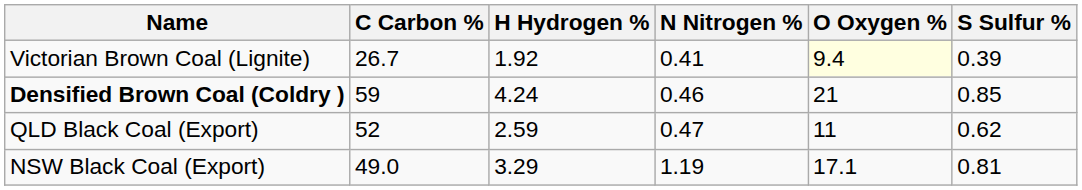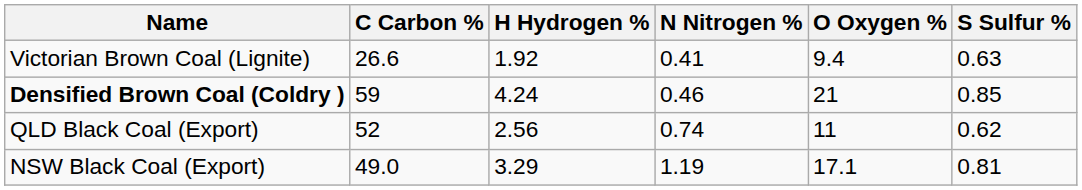Victorian Brown Coal (Lignite) | C Carbon %: 26.7 -> 26.6
Victorian Brown Coal (Lignite) | O Oxygen %: lightyellow background -> no background
Victorian Brown Coal (Lignite) | S Sulfur %: 0.39 -> 0.63
QLD Black Coal (Export) | H Hydrogen %: 2.59 -> 2.56
QLD Black Coal (Export) | N Nitrogen %: 0.47 -> 0.74
